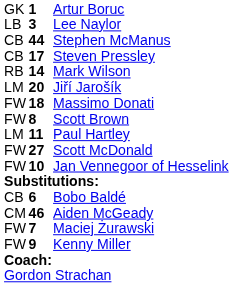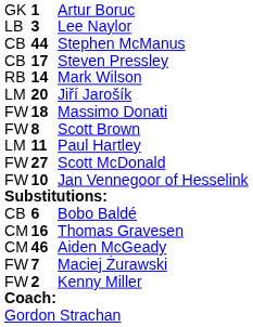+ row: CM | 16 | Thomas Gravesen
Kenny Miller | column 2: 9 -> 2
